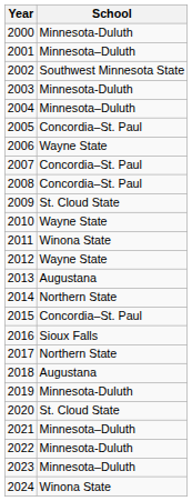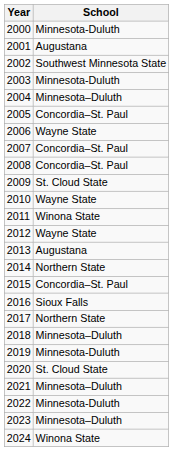2001 | School: Minnesota–Duluth -> Augustana
2018 | School: Augustana -> Minnesota–Duluth
